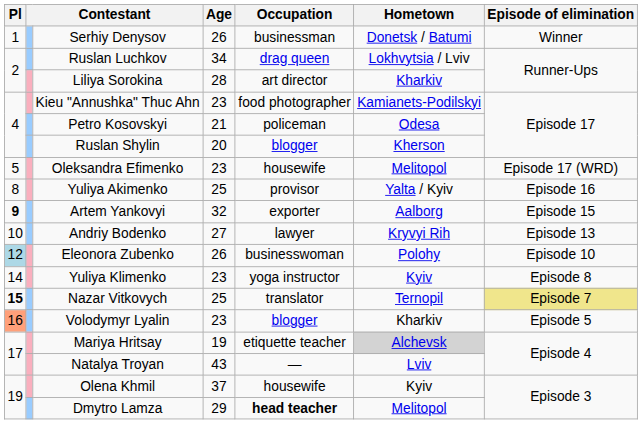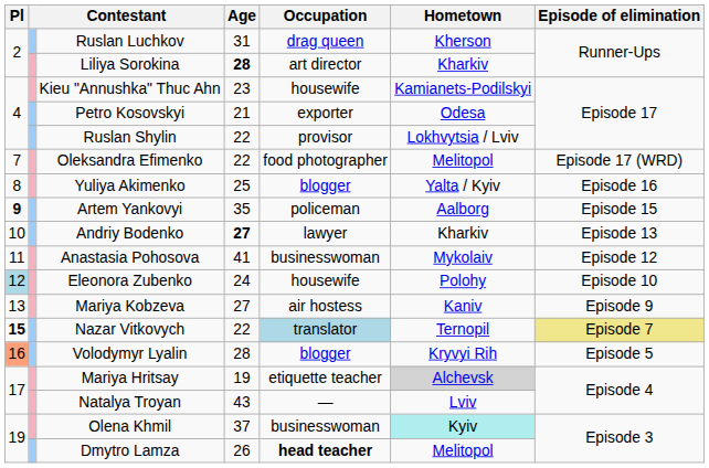- row: 1 | Serhiy Denysov | 26 | businessman | Donetsk / Batumi | Winner
Ruslan Luchkov | Age: 34 -> 31
Ruslan Luchkov | Hometown: Lokhvytsia / Lviv -> Kherson
Liliya Sorokina | Age: normal -> bold
Kieu "Annushka" Thuc Ahn | Occupation: food photographer -> housewife
Petro Kosovskyi | Occupation: policeman -> exporter
Ruslan Shylin | Age: 20 -> 22
Ruslan Shylin | Occupation: blogger -> provisor
Ruslan Shylin | Hometown: Kherson -> Lokhvytsia / Lviv
Oleksandra Efimenko | Pl: 5 -> 7
Oleksandra Efimenko | Age: 23 -> 22
Oleksandra Efimenko | Occupation: housewife -> food photographer
Yuliya Akimenko | Occupation: provisor -> blogger
Artem Yankovyi | Age: 32 -> 35
Artem Yankovyi | Occupation: exporter -> policeman
Andriy Bodenko | Age: normal -> bold
Andriy Bodenko | Hometown: Kryvyi Rih -> Kharkiv
+ row: 11 | Anastasia Pohosova | 41 | businesswoman | Mykolaiv | Episode 12
Eleonora Zubenko | Age: 26 -> 24
Eleonora Zubenko | Occupation: businesswoman -> housewife
+ row: 13 | Mariya Kobzeva | 27 | air hostess | Kaniv | Episode 9
- row: 14 | Yuliya Klimenko | 23 | yoga instructor | Kyiv | Episode 8
Nazar Vitkovych | Age: 25 -> 22
Nazar Vitkovych | Occupation: no background -> lightblue background
Volodymyr Lyalin | Age: 23 -> 28
Volodymyr Lyalin | Hometown: Kharkiv -> Kryvyi Rih
Olena Khmil | Occupation: housewife -> businesswoman
Olena Khmil | Hometown: no background -> paleturquoise background
Dmytro Lamza | Age: 29 -> 26
